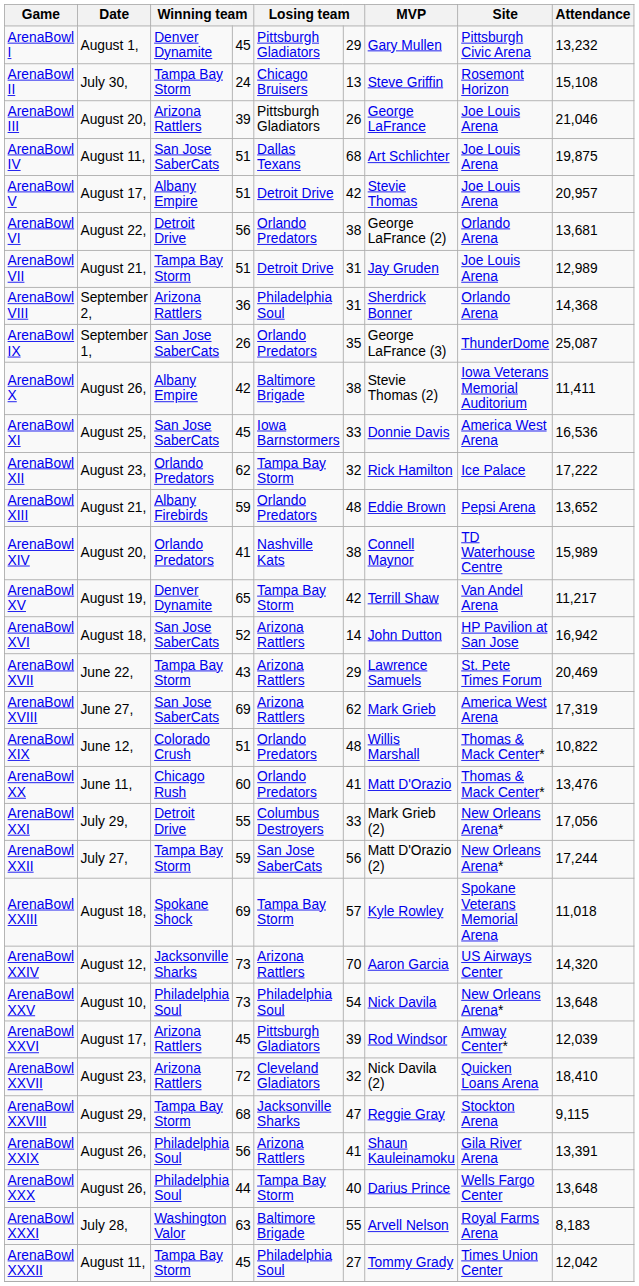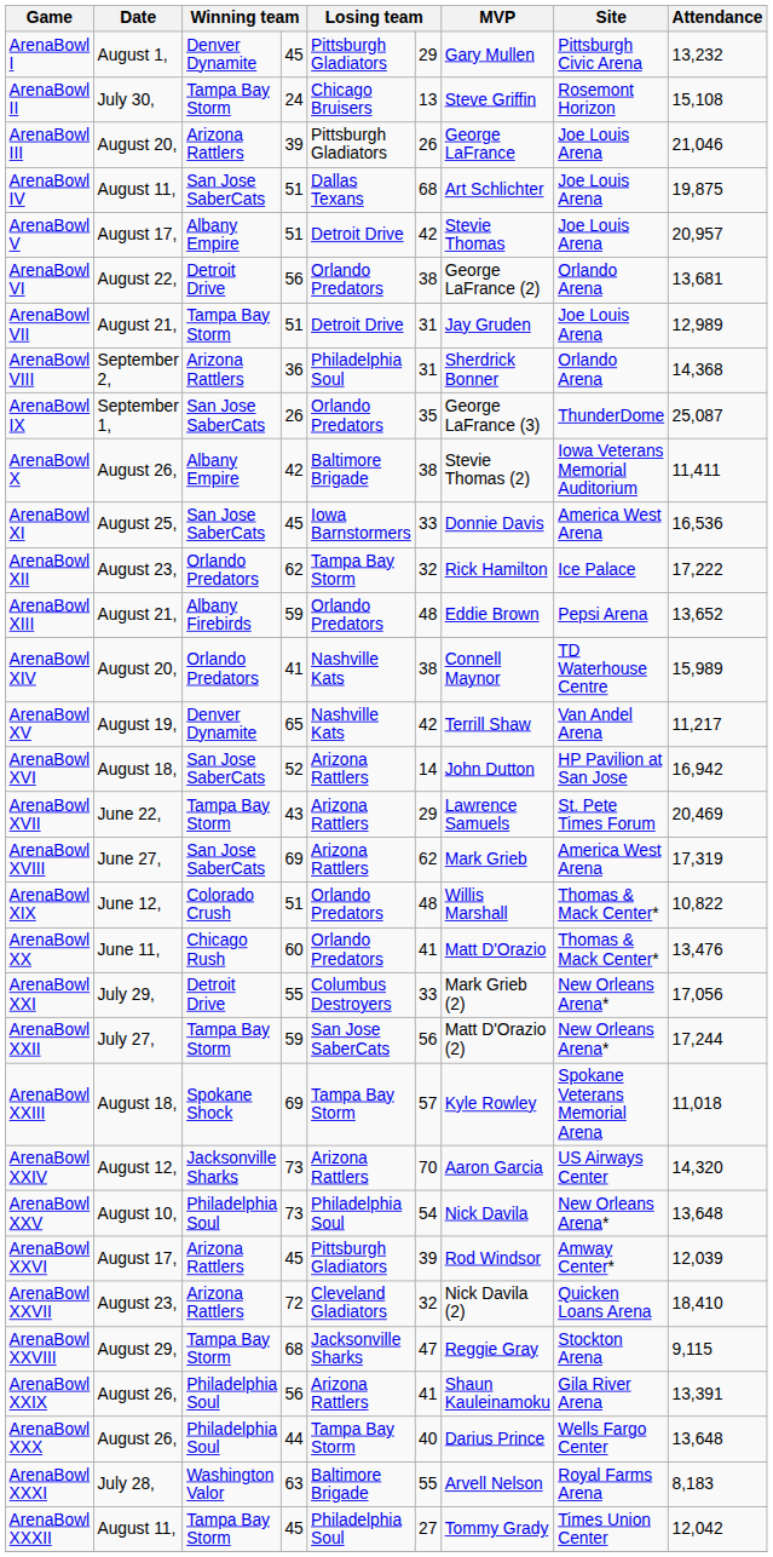ArenaBowl XV | column 5: Tampa Bay Storm -> Nashville Kats
